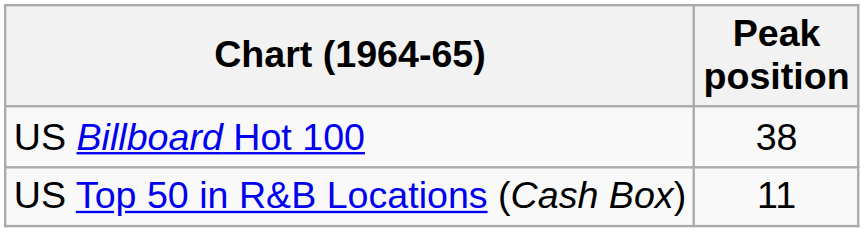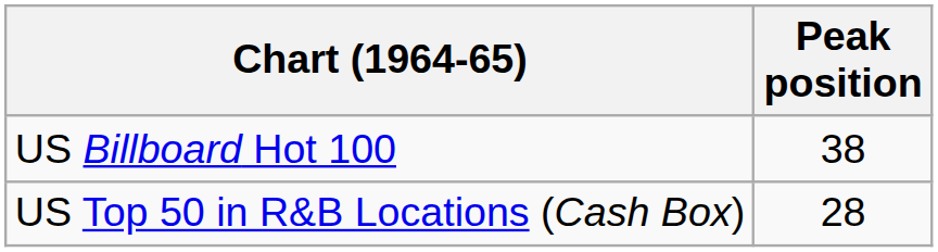US Top 50 in R&B Locations (Cash Box) | Peak position: 11 -> 28
